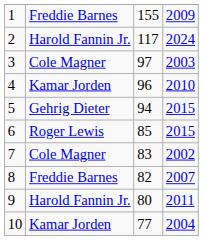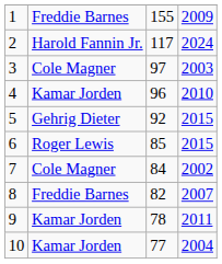5 | column 3: 94 -> 92
7 | column 3: 83 -> 84
9 | column 2: Harold Fannin Jr. -> Kamar Jorden
9 | column 3: 80 -> 78
